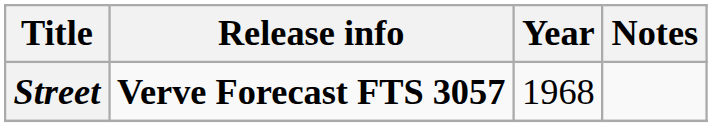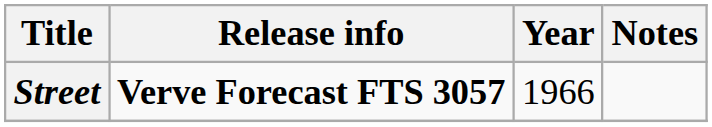Street | Year: 1968 -> 1966
